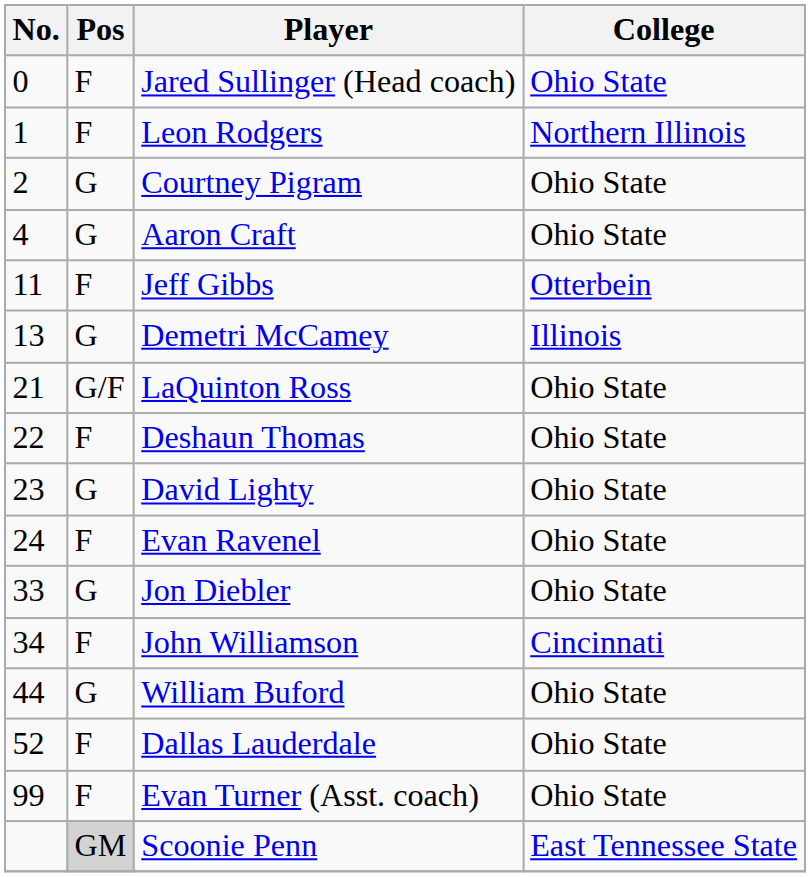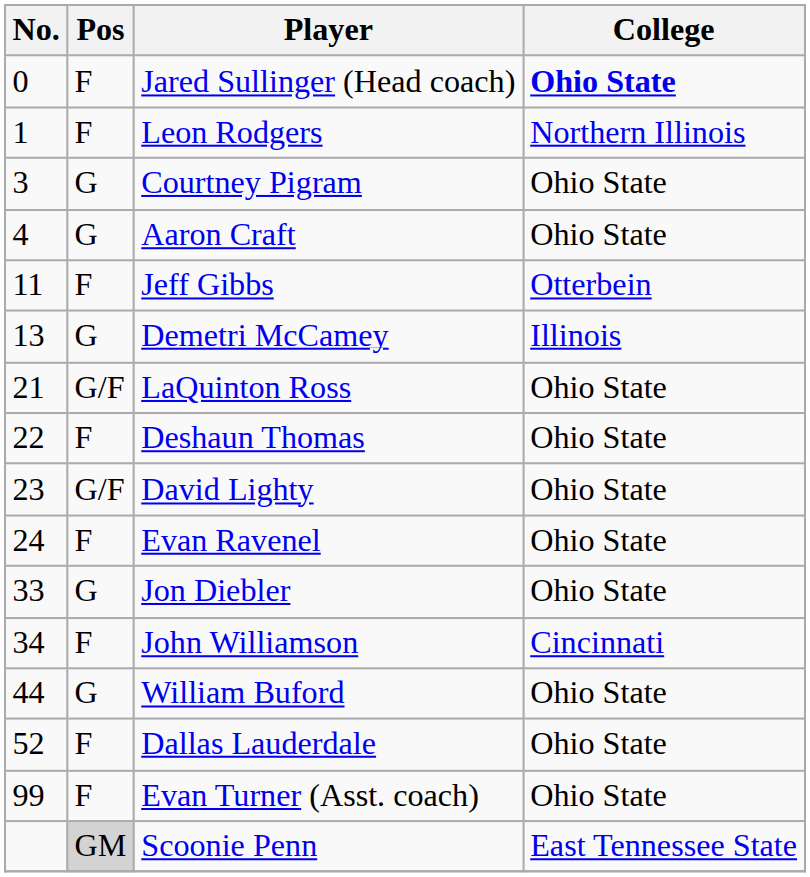Jared Sullinger (Head coach) | College: normal -> bold
Courtney Pigram | No.: 2 -> 3
David Lighty | Pos: G -> G/F
